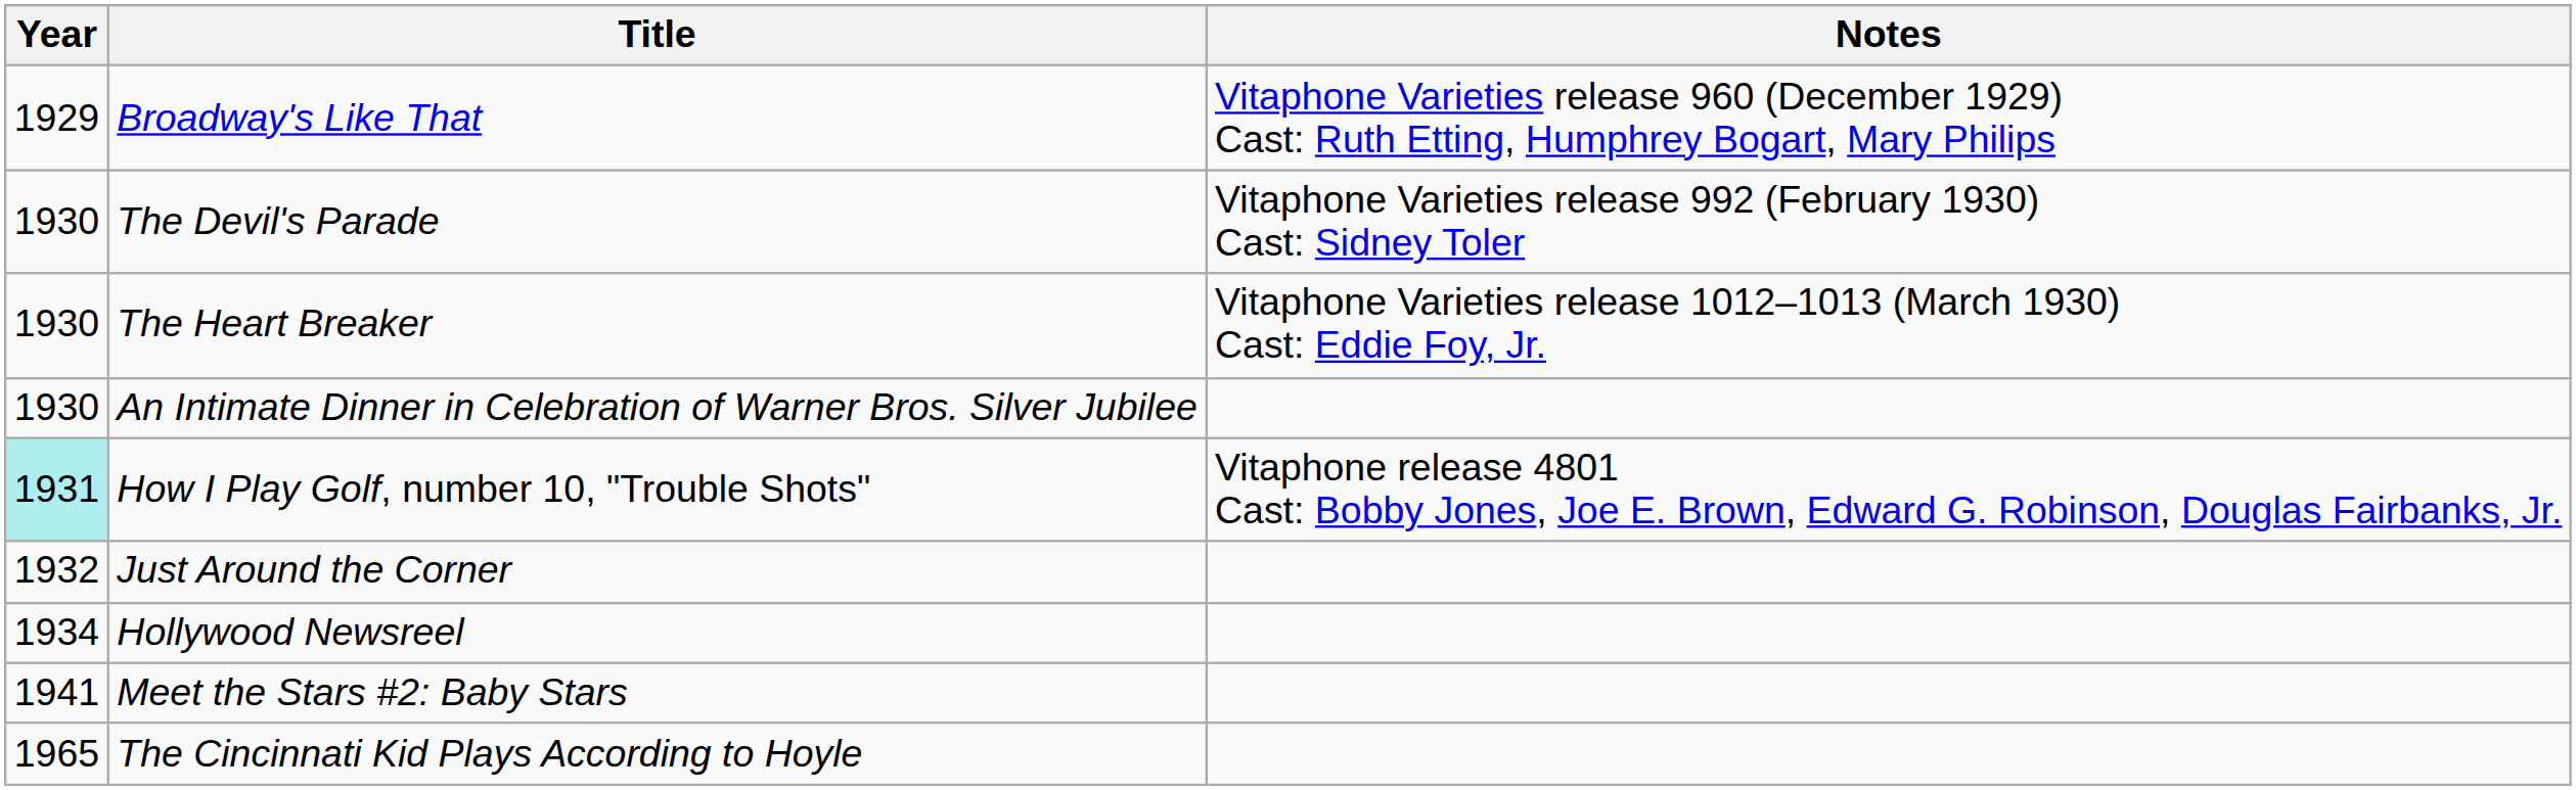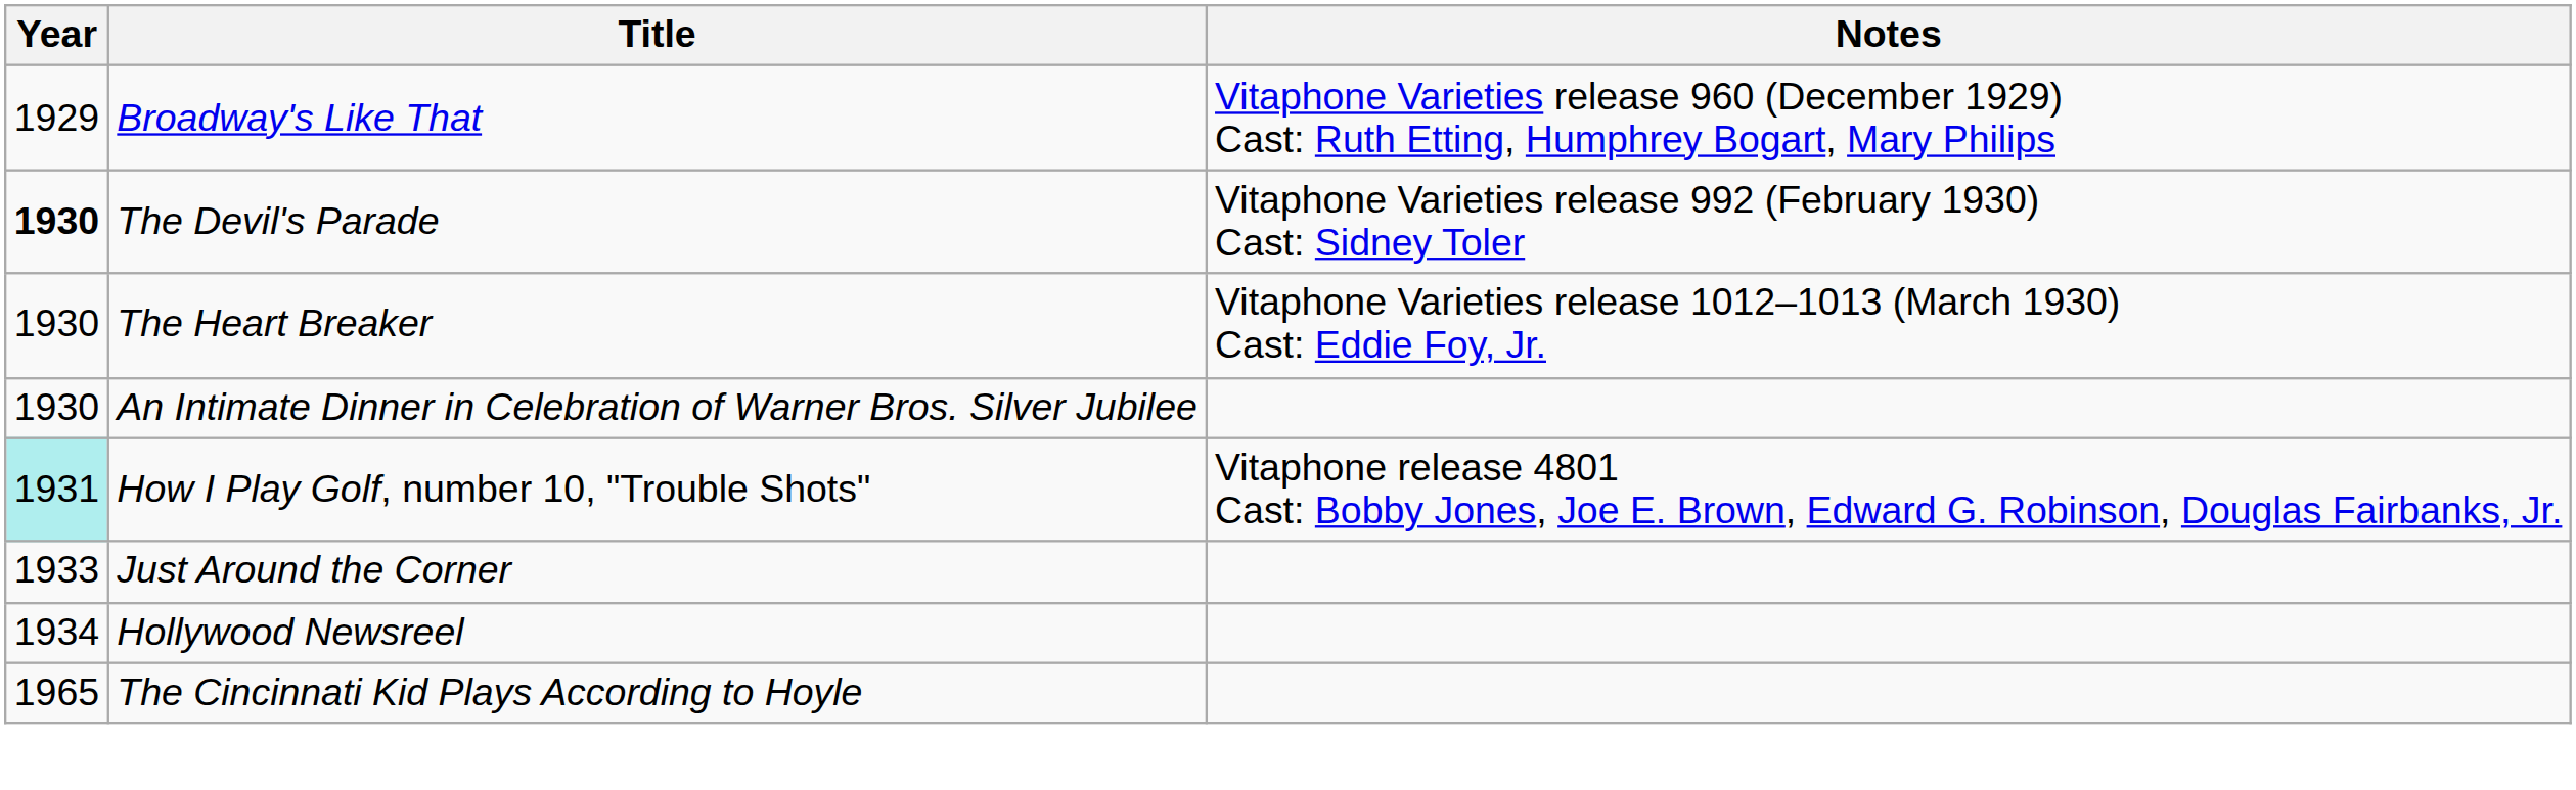The Devil's Parade | Year: normal -> bold
Just Around the Corner | Year: 1932 -> 1933
- row: 1941 | Meet the Stars #2: Baby Stars
